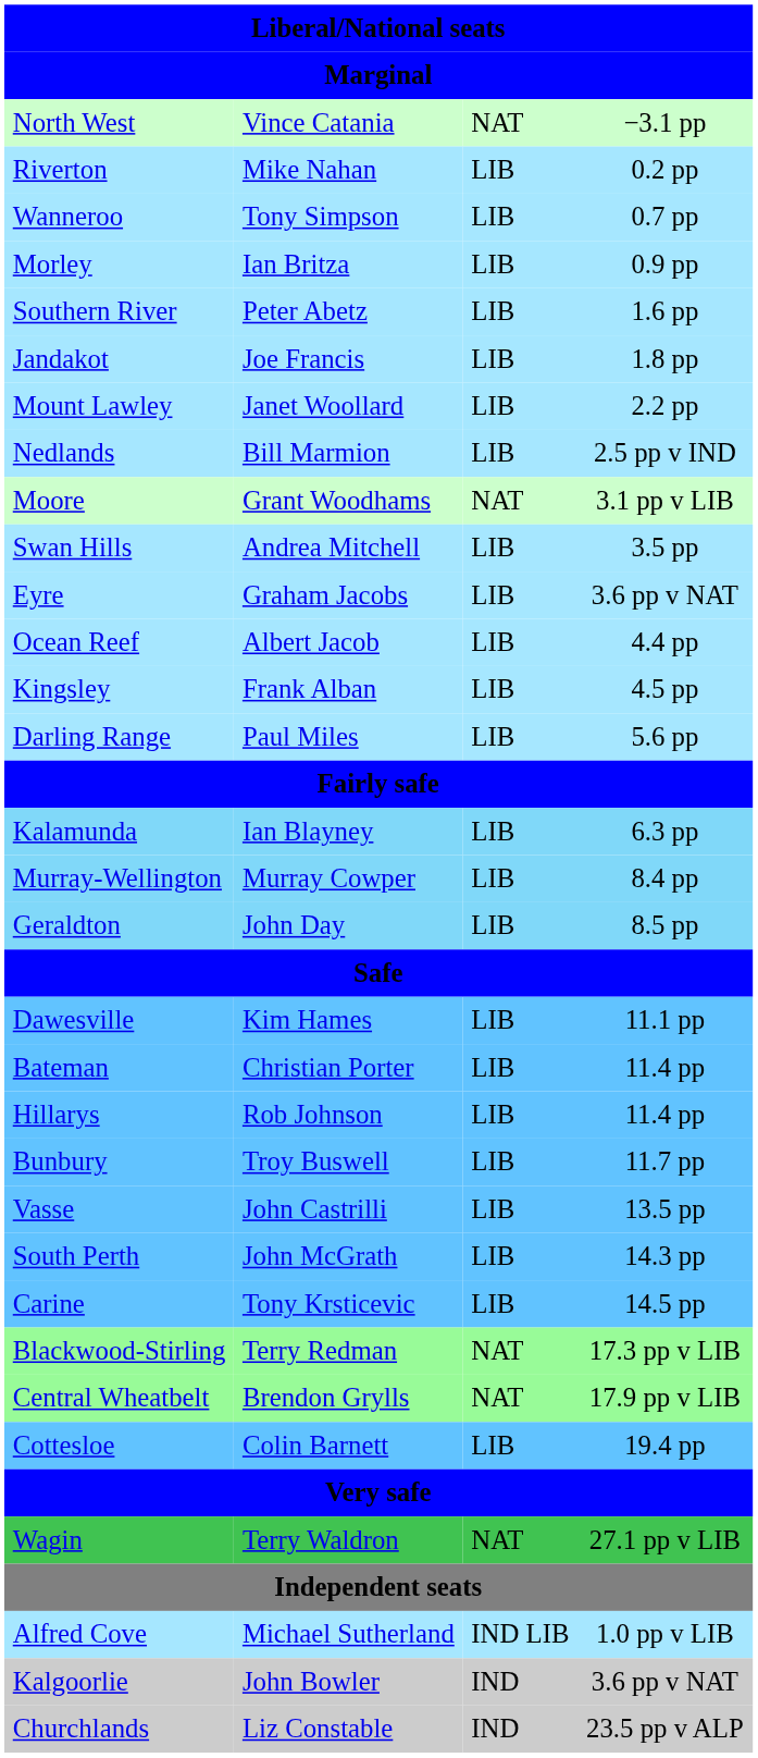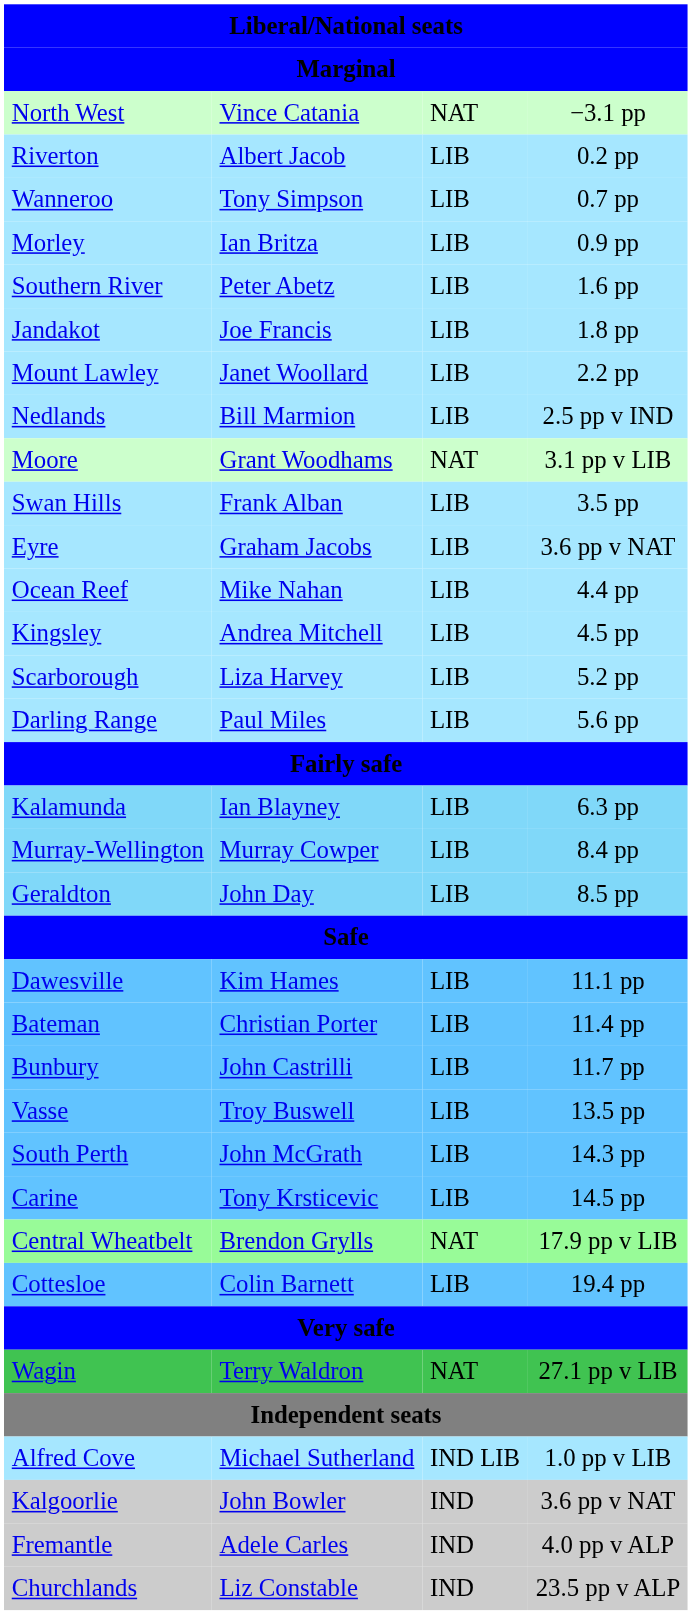Riverton | column 2: Mike Nahan -> Albert Jacob
Swan Hills | column 2: Andrea Mitchell -> Frank Alban
Ocean Reef | column 2: Albert Jacob -> Mike Nahan
Kingsley | column 2: Frank Alban -> Andrea Mitchell
+ row: Scarborough | Liza Harvey | LIB | 5.2 pp
- row: Hillarys | Rob Johnson | LIB | 11.4 pp
Bunbury | column 2: Troy Buswell -> John Castrilli
Vasse | column 2: John Castrilli -> Troy Buswell
- row: Blackwood-Stirling | Terry Redman | NAT | 17.3 pp v LIB
+ row: Fremantle | Adele Carles | IND | 4.0 pp v ALP
